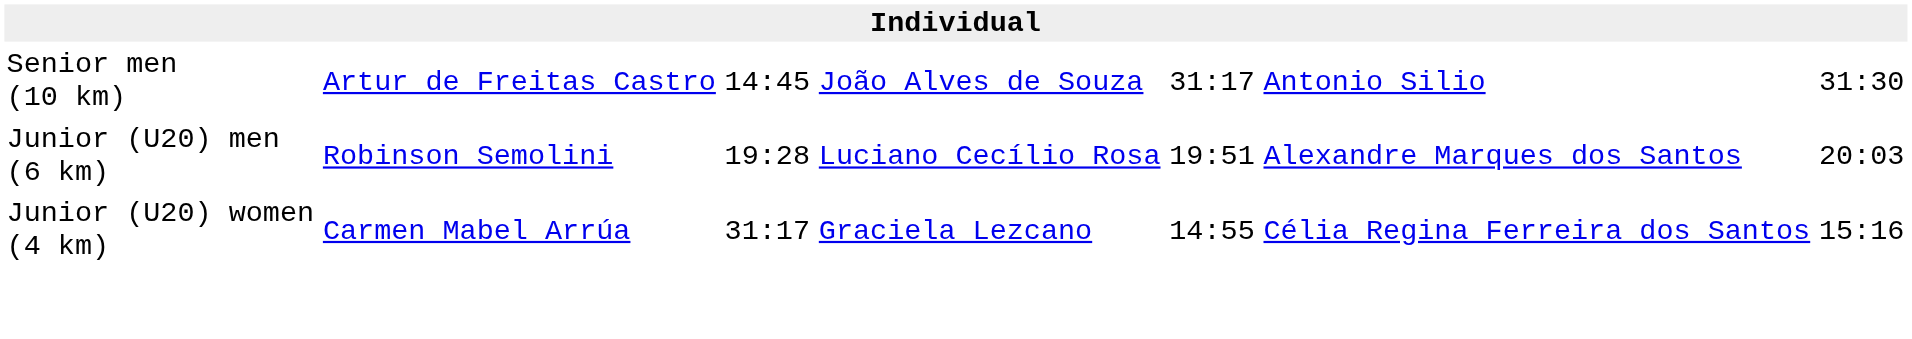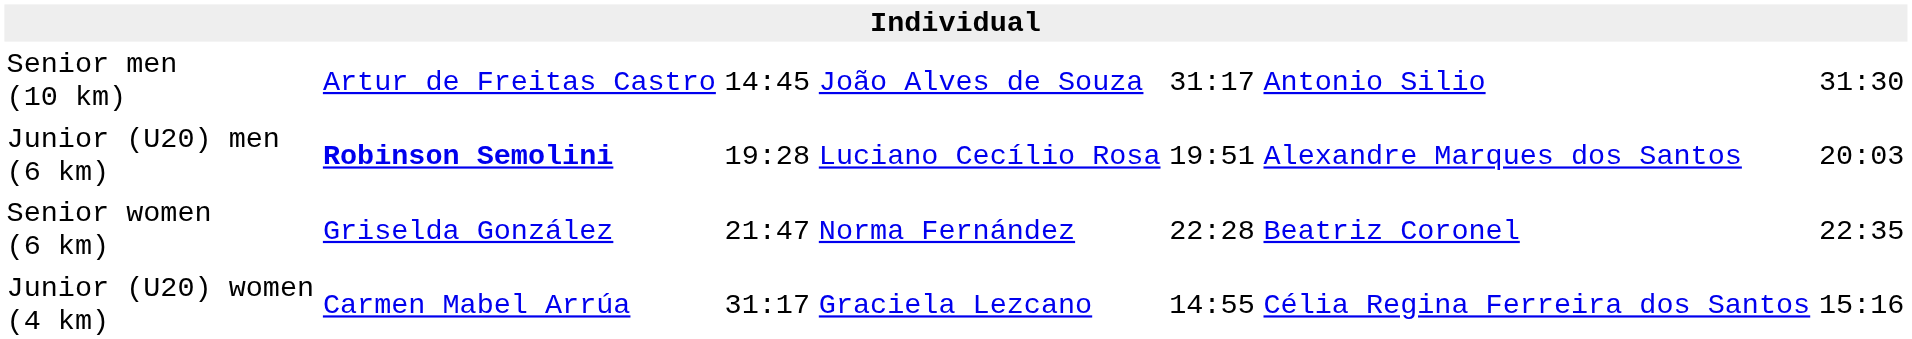Junior (U20) men (6 km) | column 2: normal -> bold
+ row: Senior women (6 km) | Griselda González | 21:47 | Norma Fernández | 22:28 | Beatriz Coronel | 22:35
